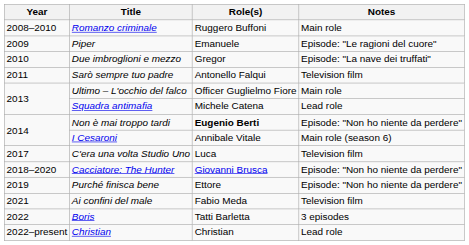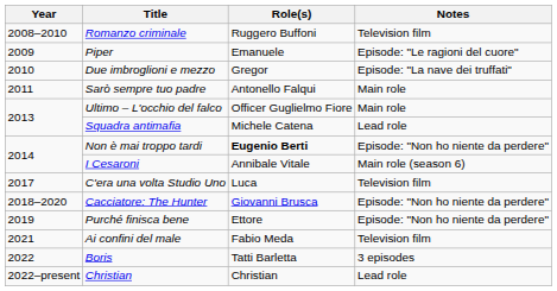Romanzo criminale | Notes: Main role -> Television film
Sarò sempre tuo padre | Notes: Television film -> Main role
